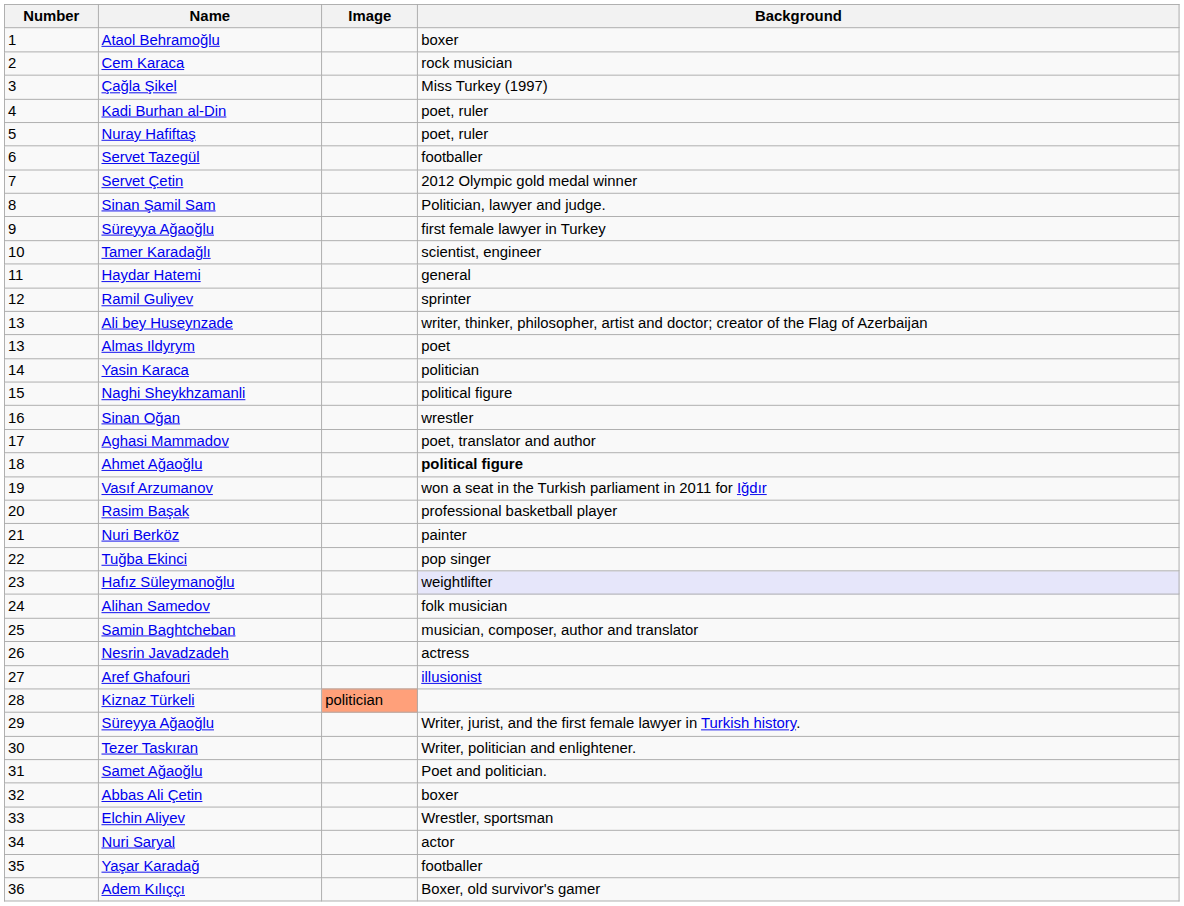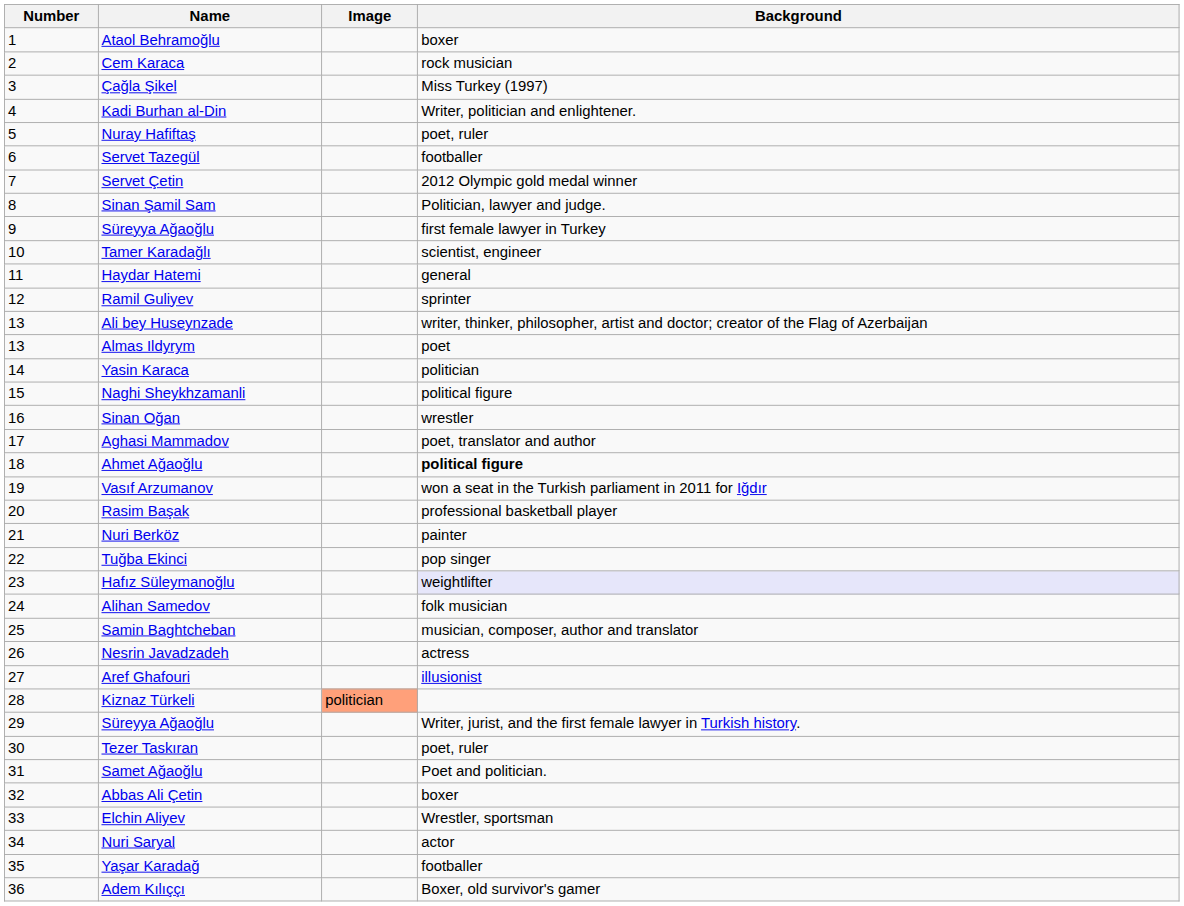Kadi Burhan al-Din | Background: poet, ruler -> Writer, politician and enlightener.
Tezer Taskıran | Background: Writer, politician and enlightener. -> poet, ruler
